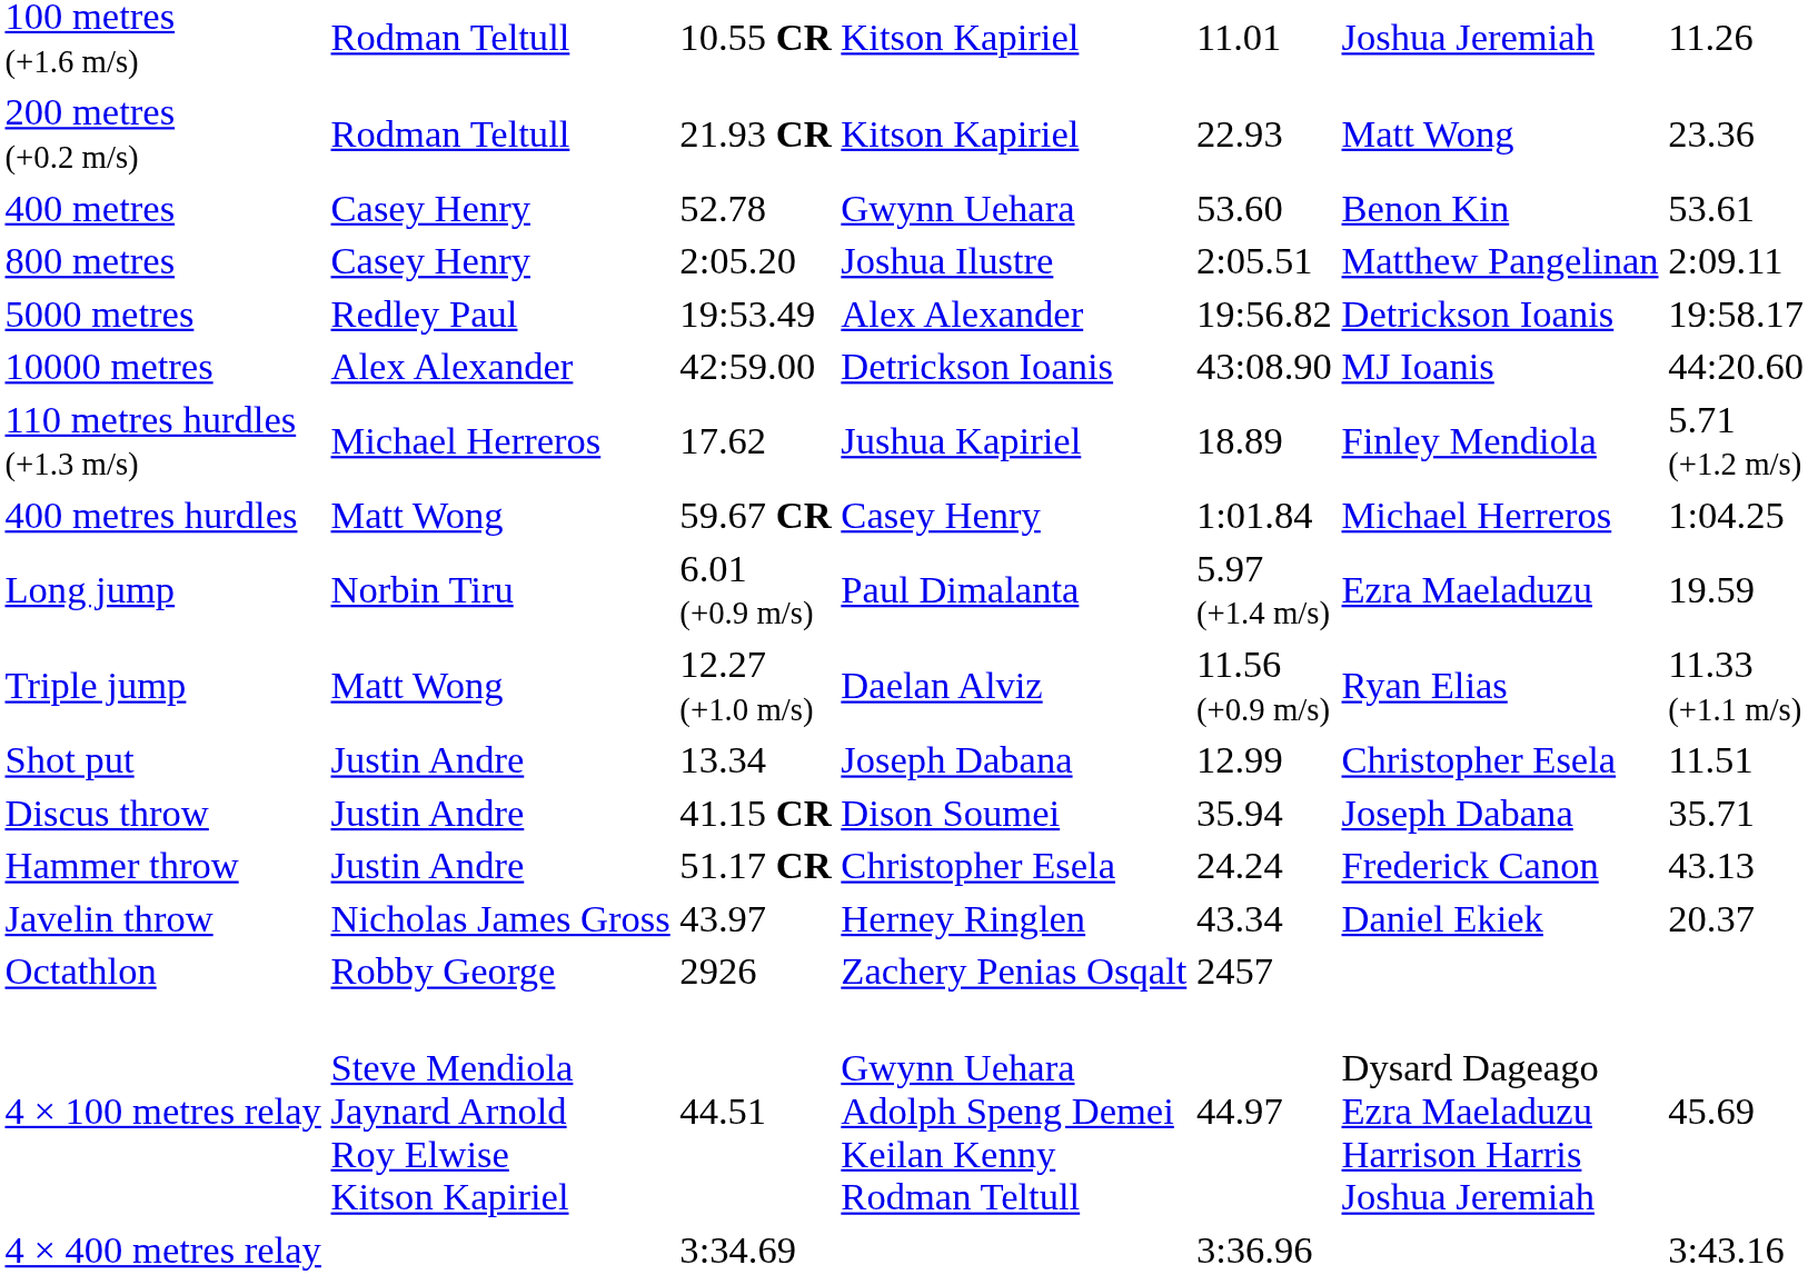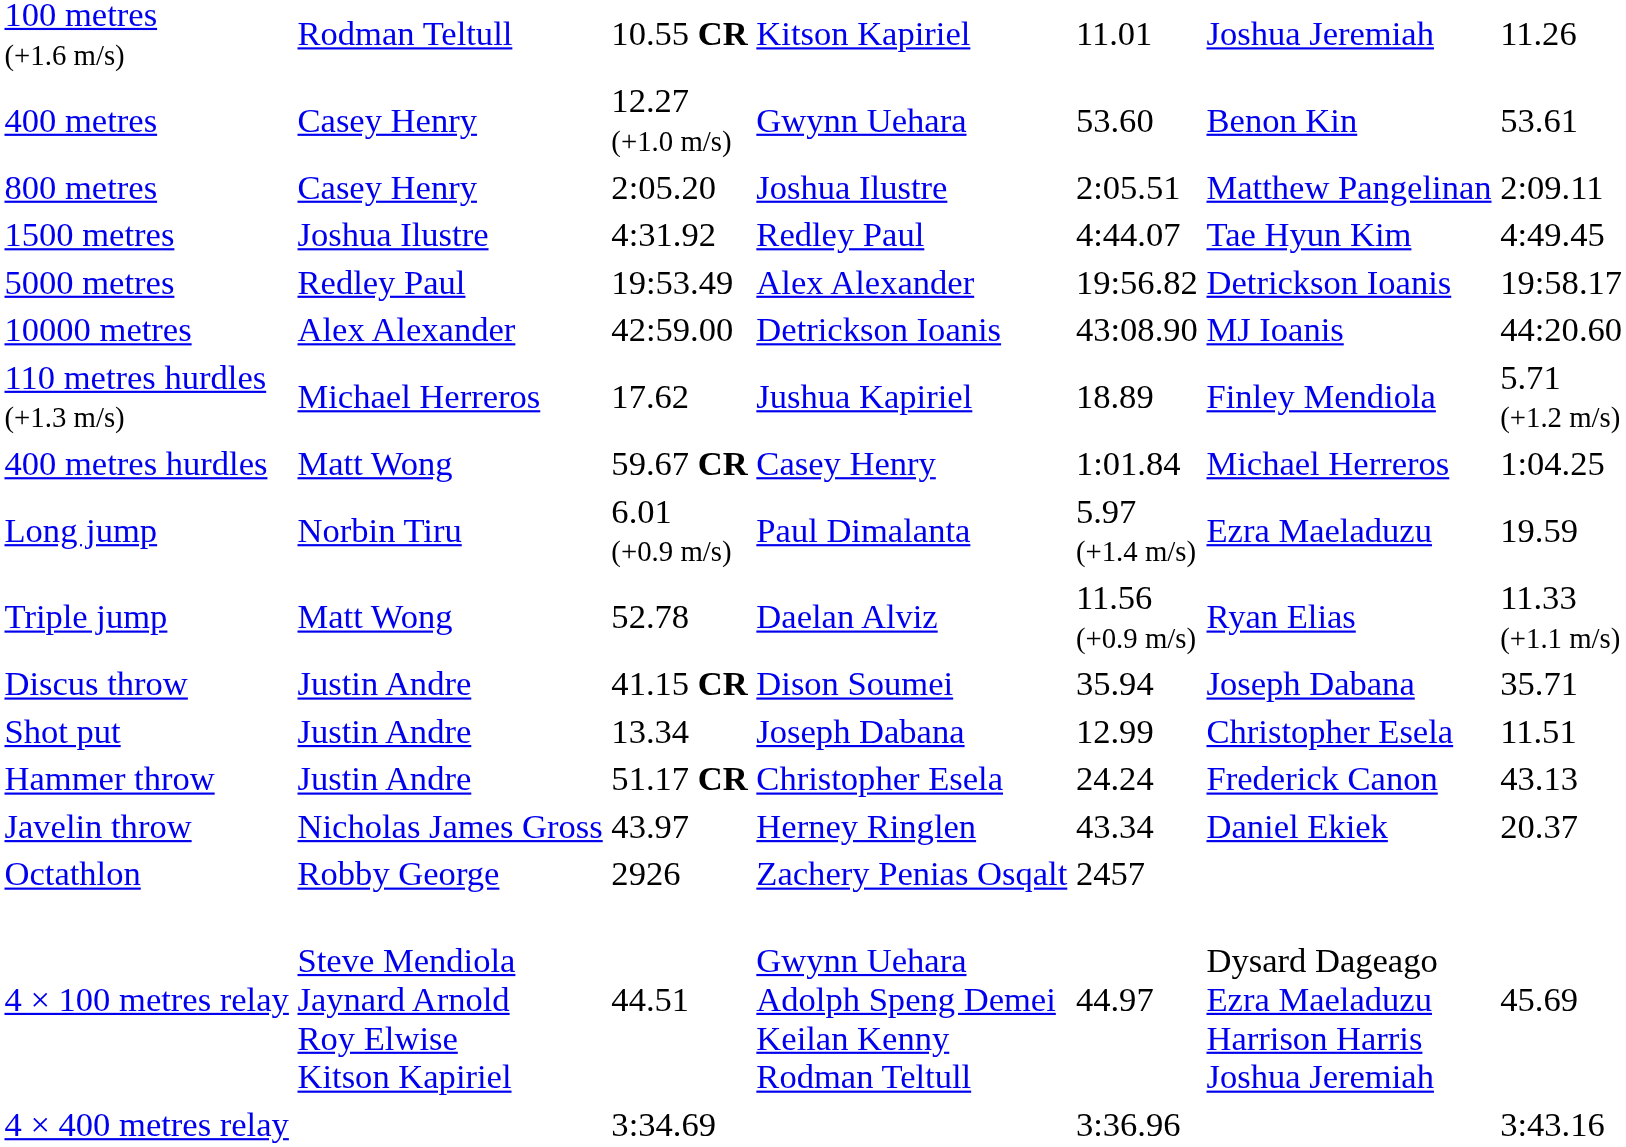- row: 200 metres (+0.2 m/s) | Rodman Teltull | 21.93 CR | Kitson Kapiriel | 22.93 | Matt Wong | 23.36
400 metres | column 3: 52.78 -> 12.27 (+1.0 m/s)
+ row: 1500 metres | Joshua Ilustre | 4:31.92 | Redley Paul | 4:44.07 | Tae Hyun Kim | 4:49.45
Triple jump | column 3: 12.27 (+1.0 m/s) -> 52.78
rows swapped: Shot put <-> Discus throw
